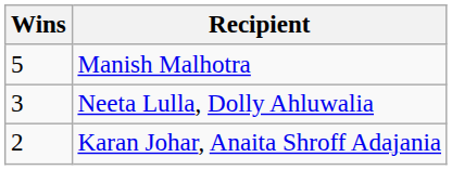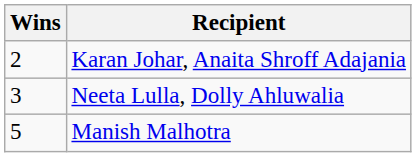rows swapped: Manish Malhotra <-> Karan Johar, Anaita Shroff Adajania
